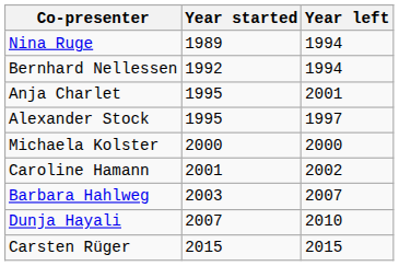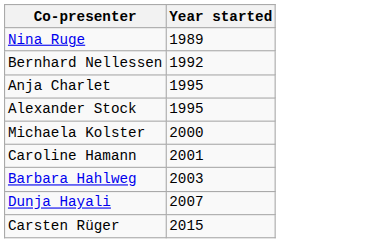- column: Year left | 1994 | 1994 | 2001 | 1997 | 2000 | 2002 | 2007 | 2010 | 2015
